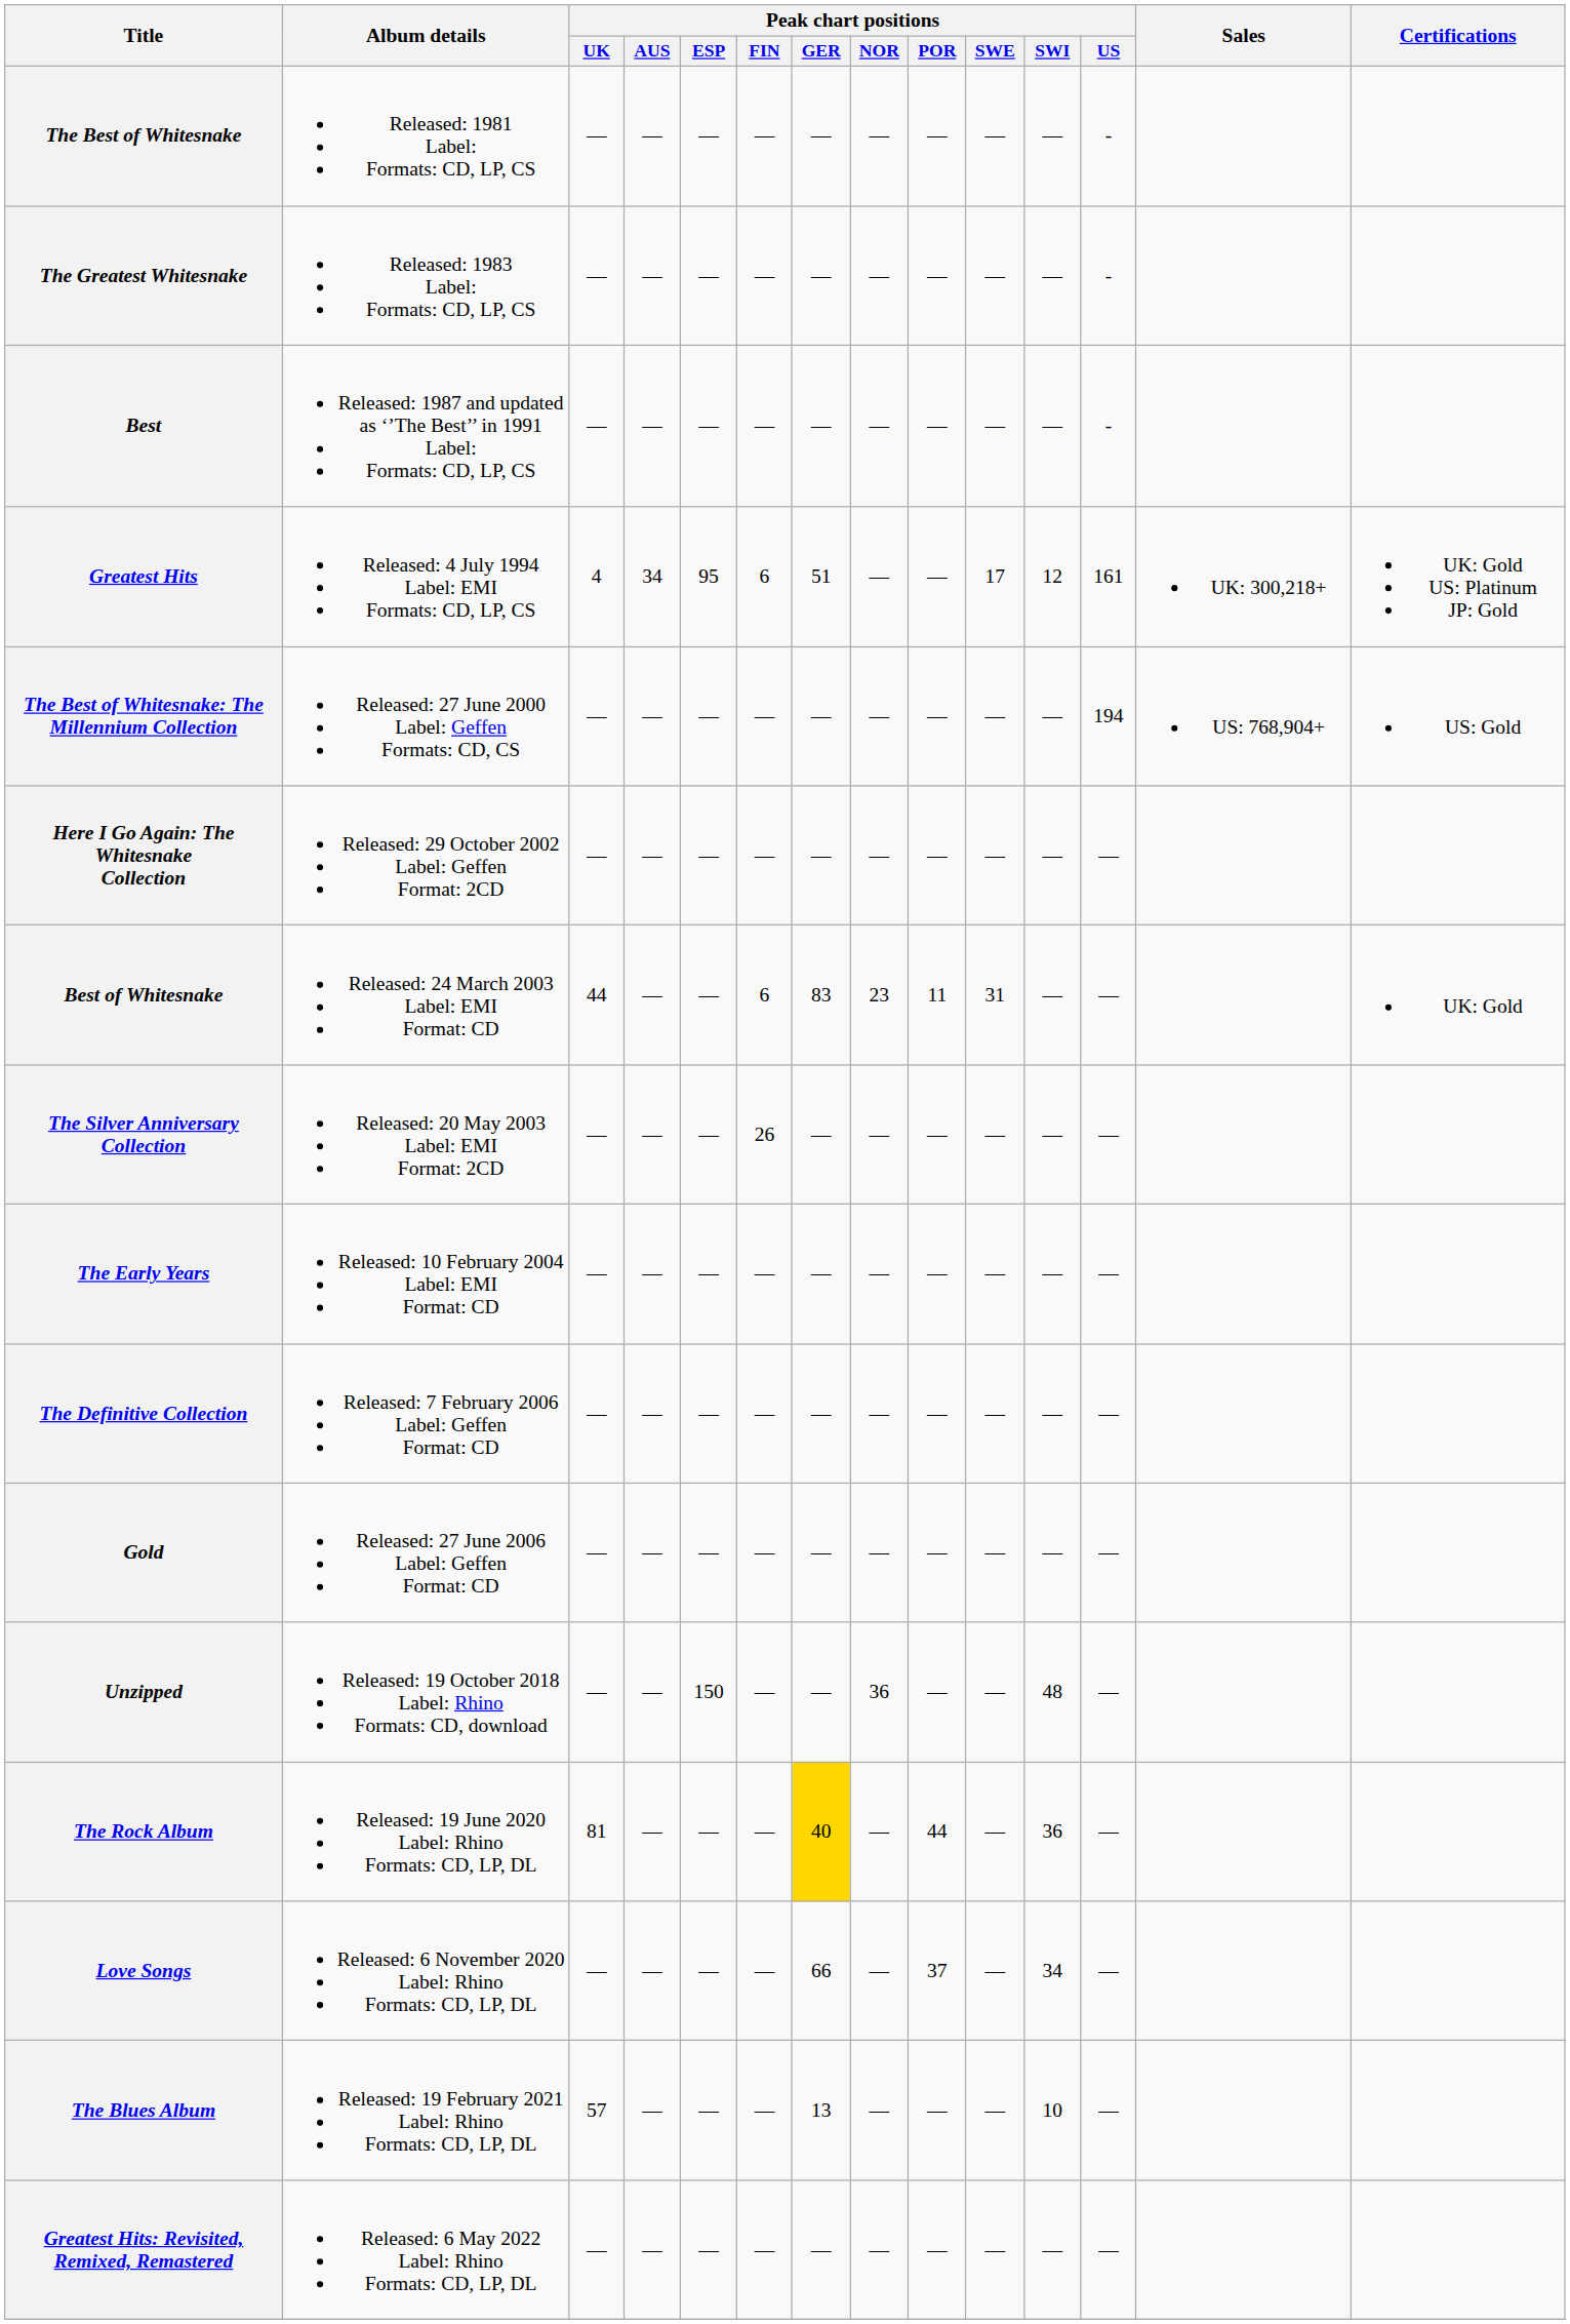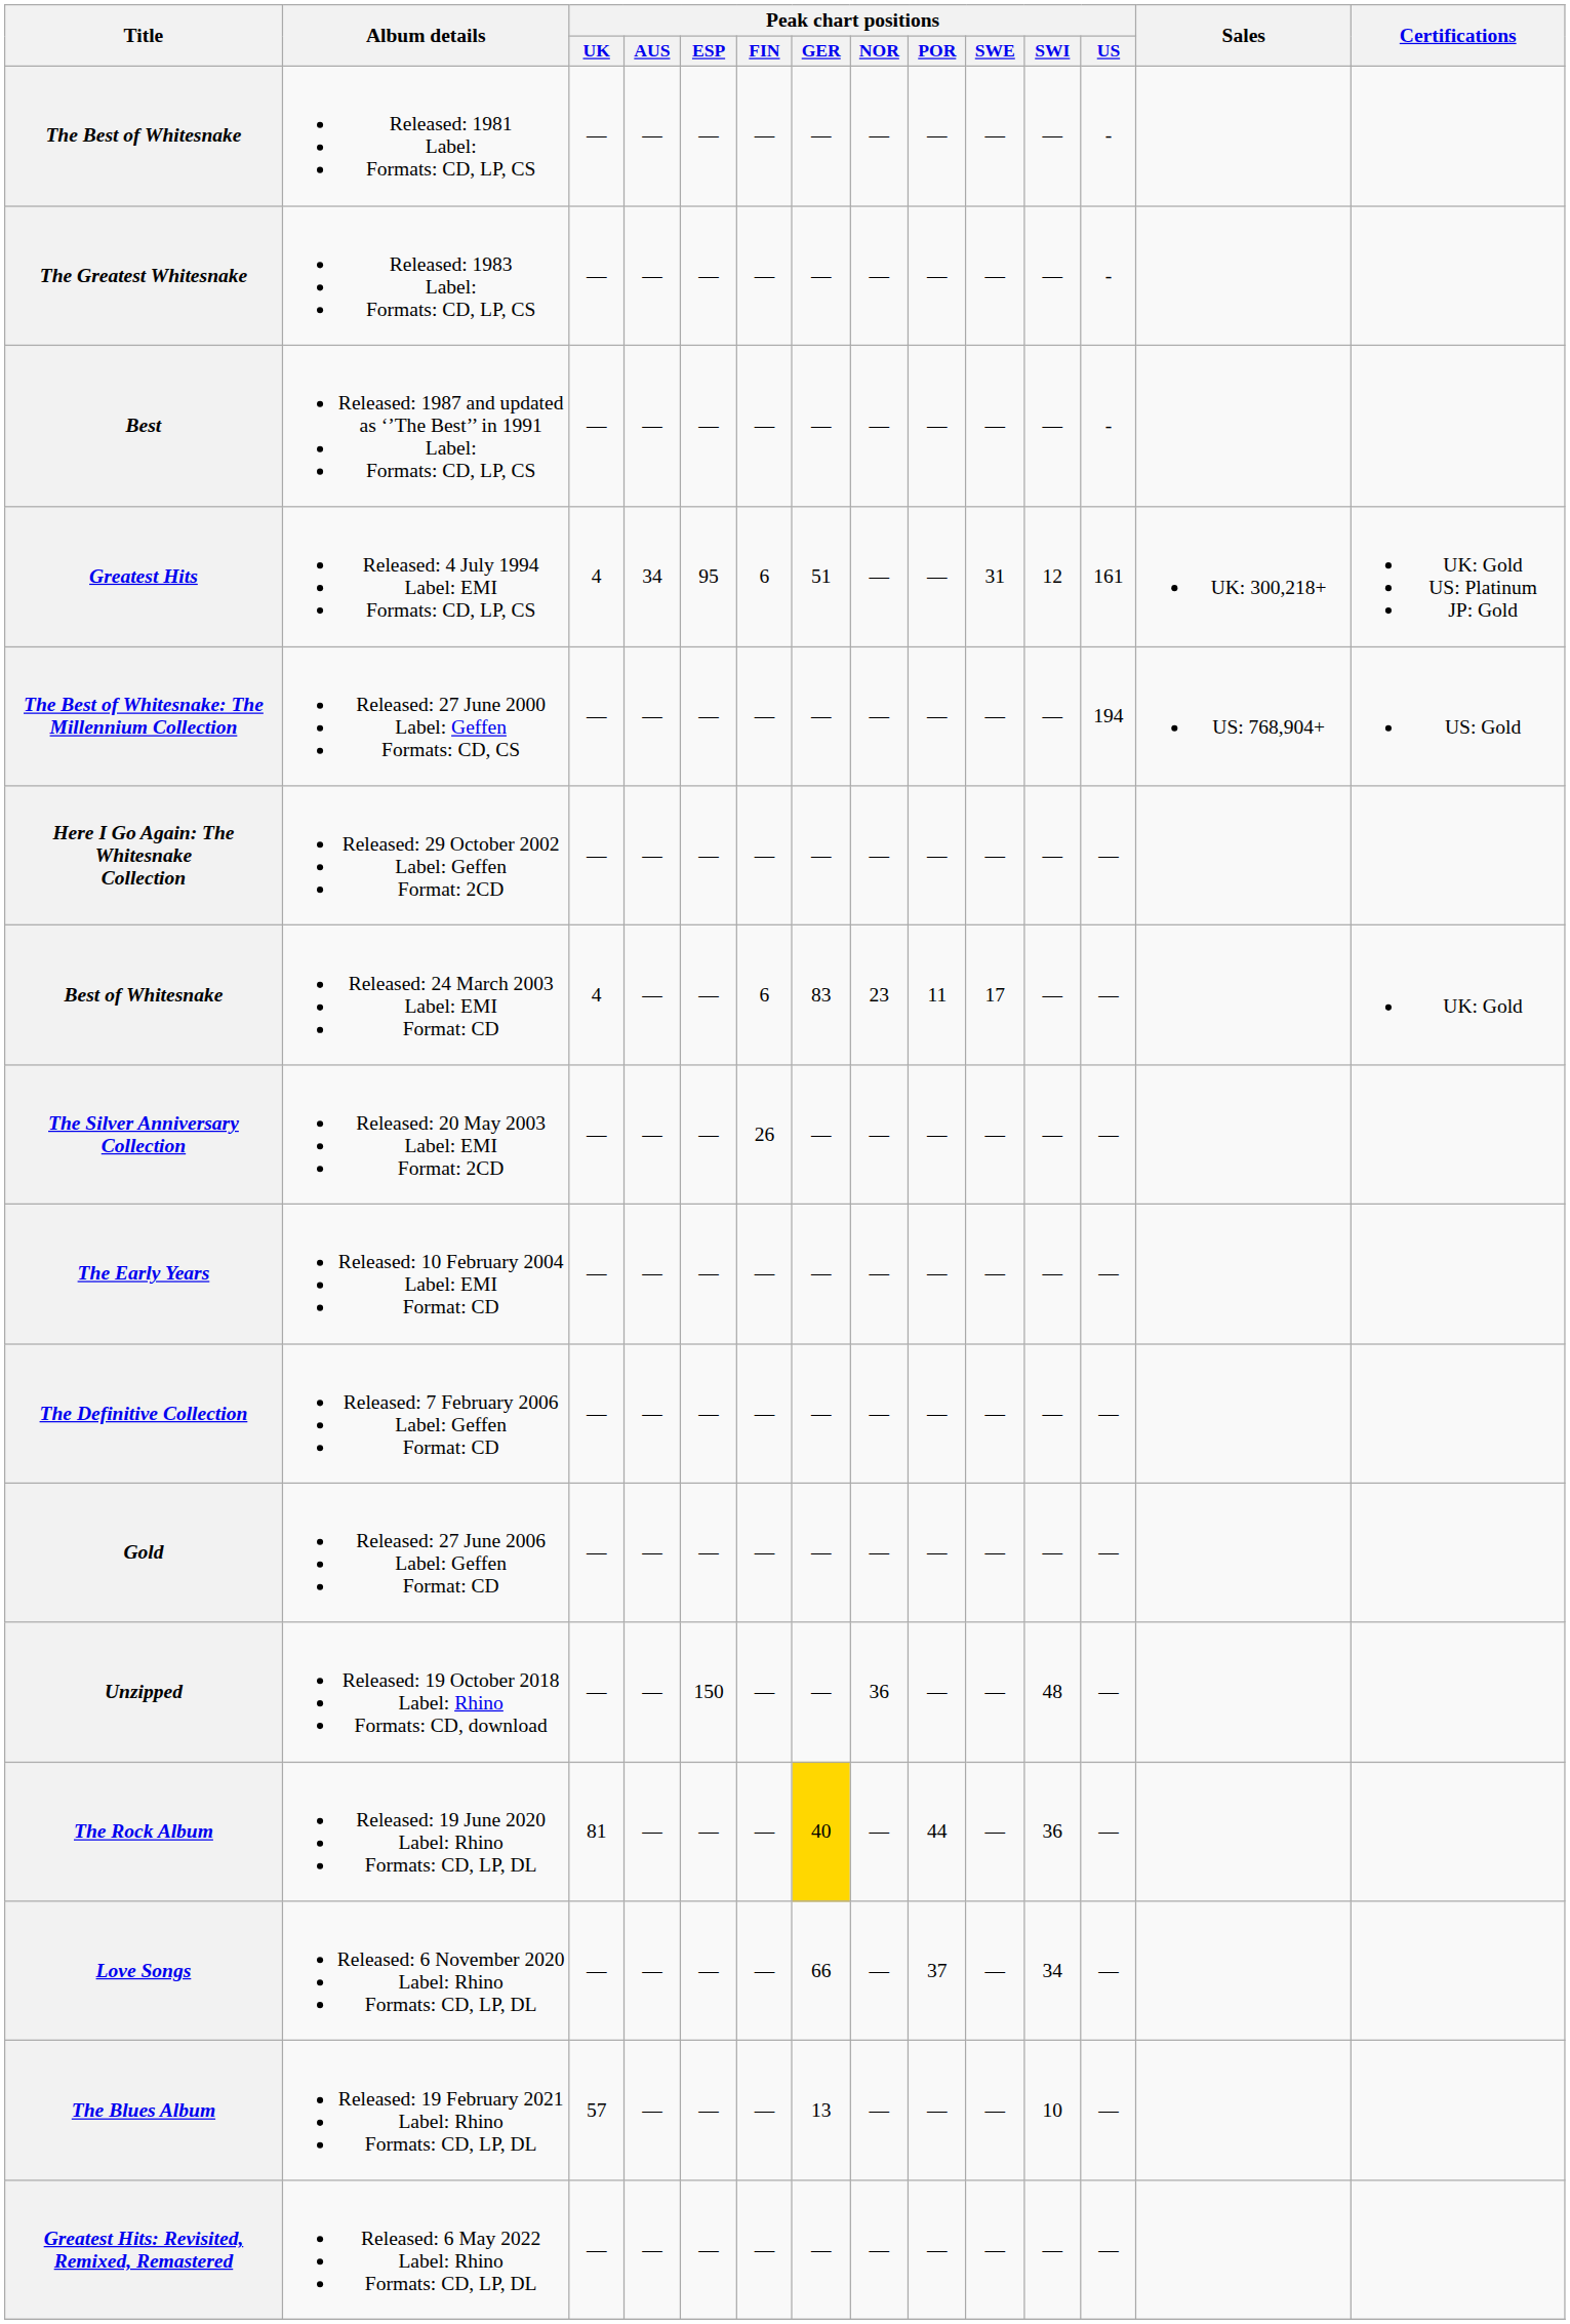Greatest Hits | Peak chart positions / SWE: 17 -> 31
Best of Whitesnake | Peak chart positions / UK: 44 -> 4
Best of Whitesnake | Peak chart positions / SWE: 31 -> 17
